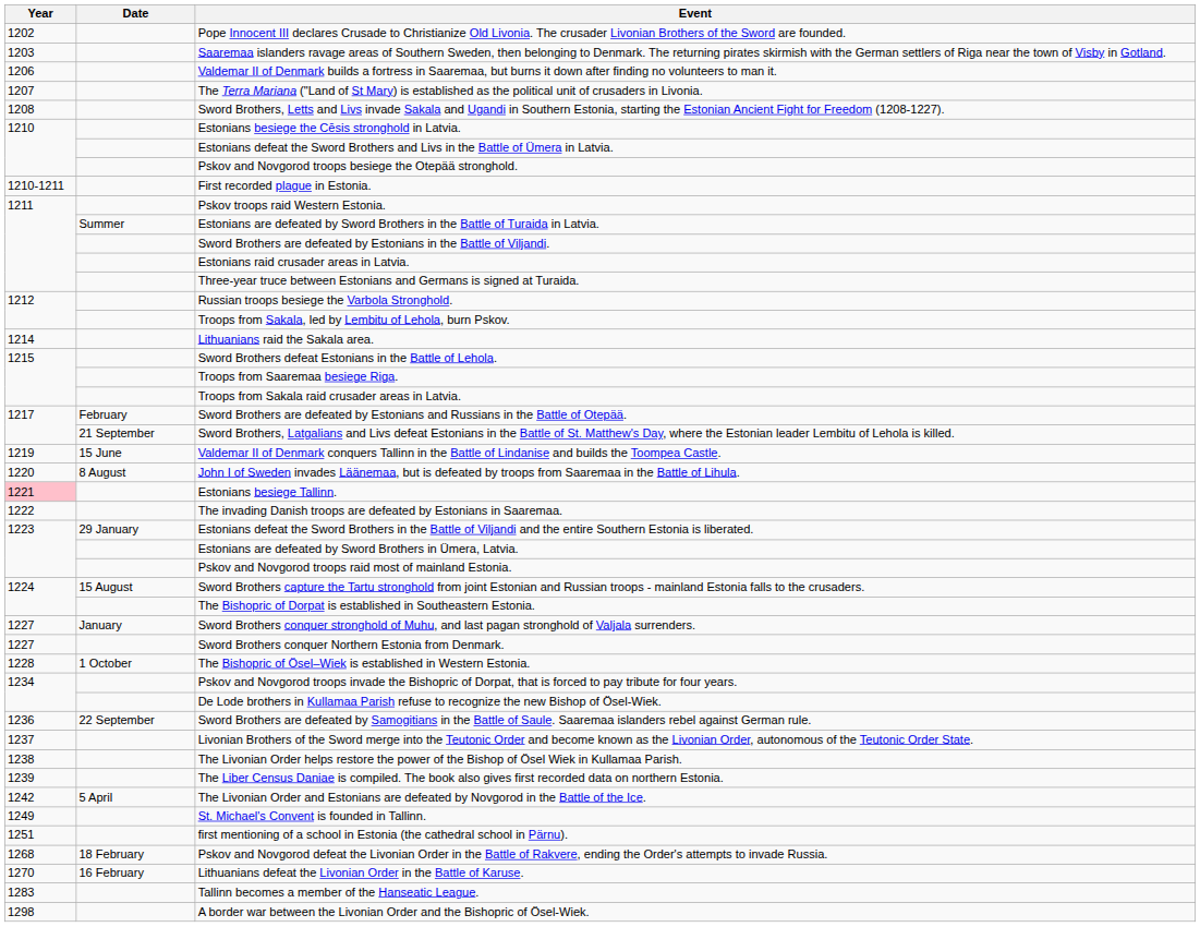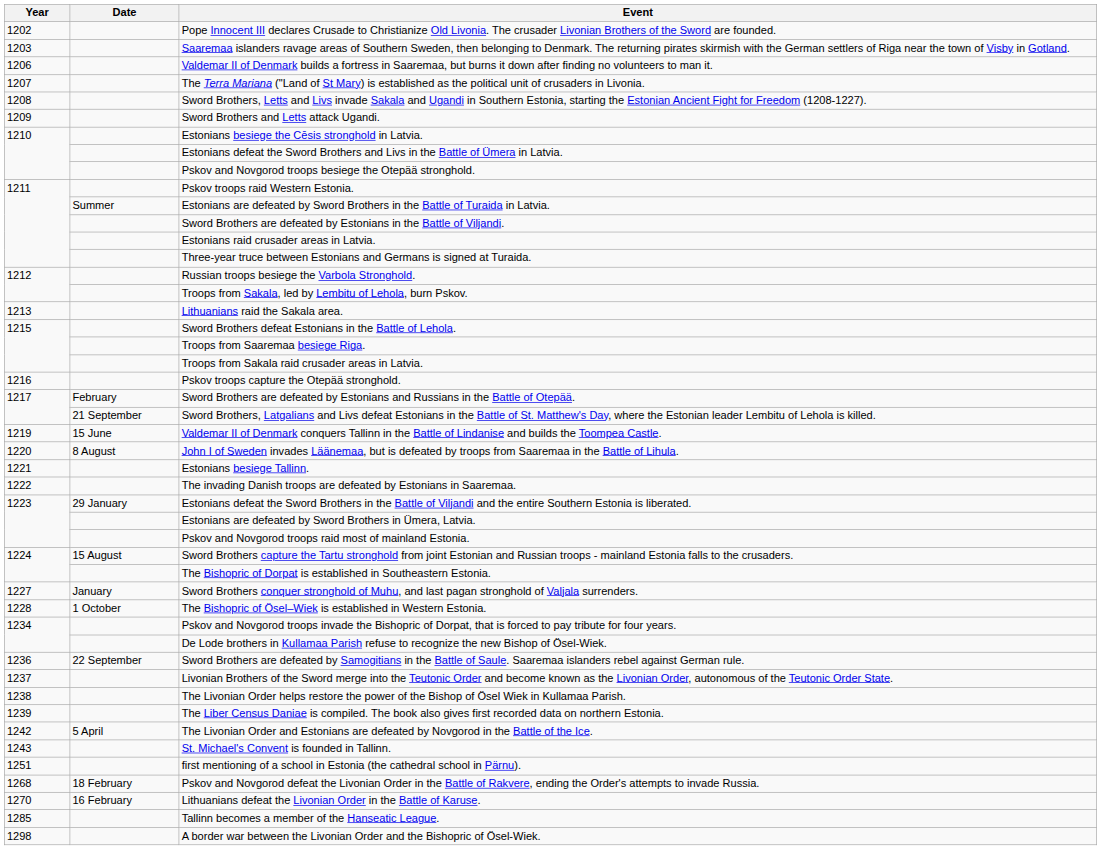+ row: 1209 | Sword Brothers and Letts attack Ugandi.
- row: 1210-1211 | First recorded plague in Estonia.
Lithuanians raid the Sakala area. | Year: 1214 -> 1213
+ row: 1216 | Pskov troops capture the Otepää stronghold.
Estonians besiege Tallinn. | Year: pink background -> no background
- row: 1227 | Sword Brothers conquer Northern Estonia from Denmark.
St. Michael's Convent is founded in Tallinn. | Year: 1249 -> 1243
Tallinn becomes a member of the Hanseatic League. | Year: 1283 -> 1285
